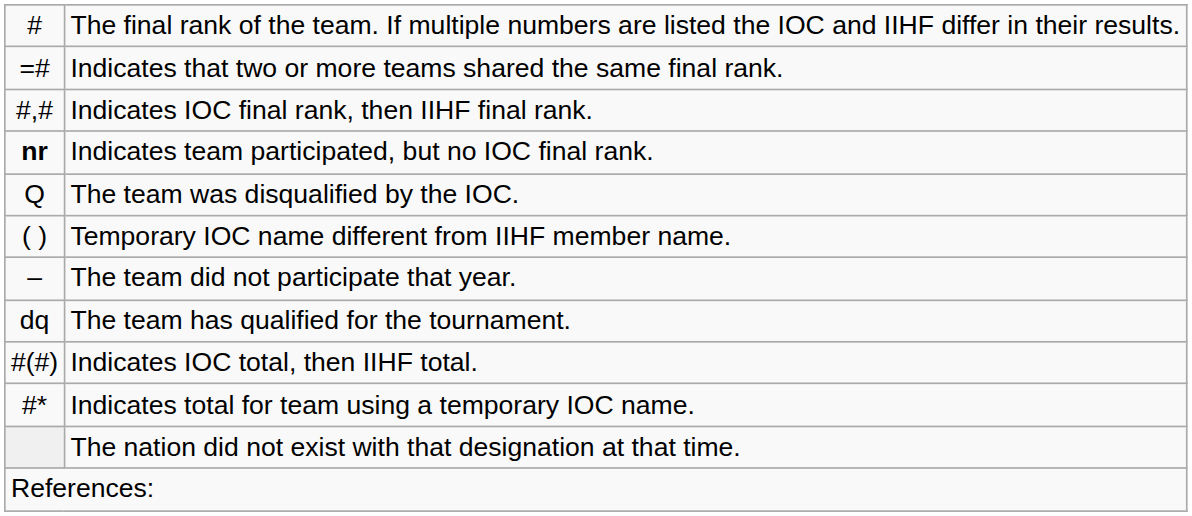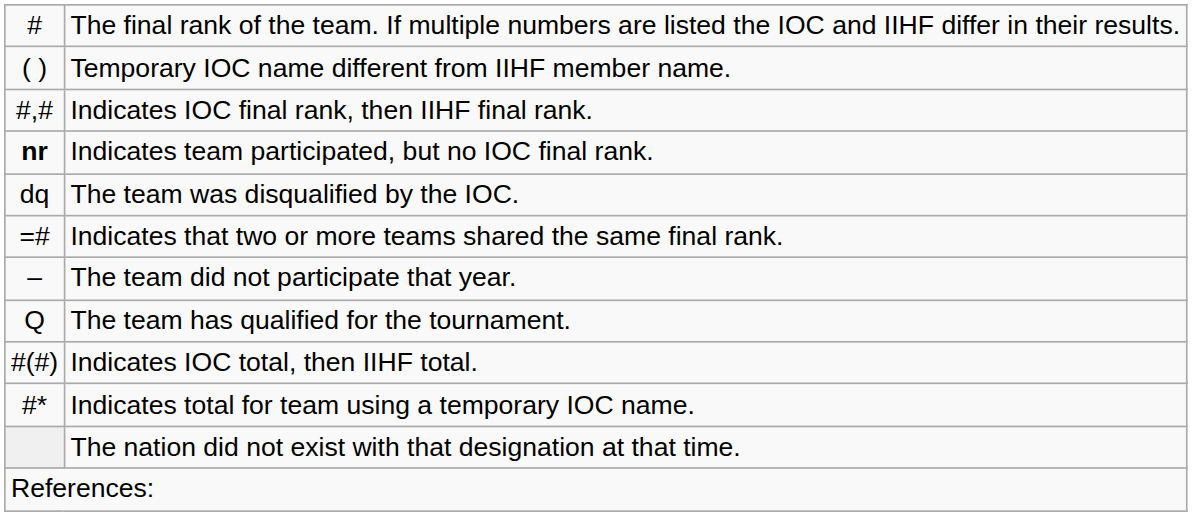rows swapped: Indicates that two or more teams shared the same final rank. <-> Temporary IOC name different from IIHF member name.
The team was disqualified by the IOC. | column 1: Q -> dq
The team has qualified for the tournament. | column 1: dq -> Q
